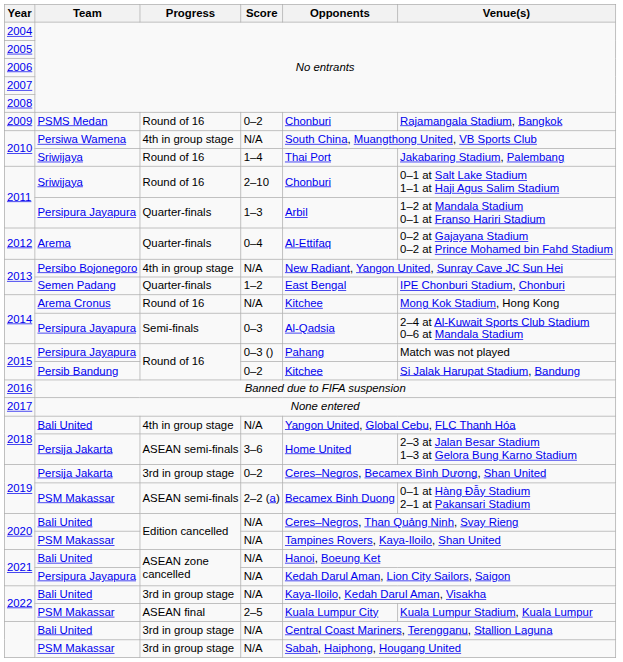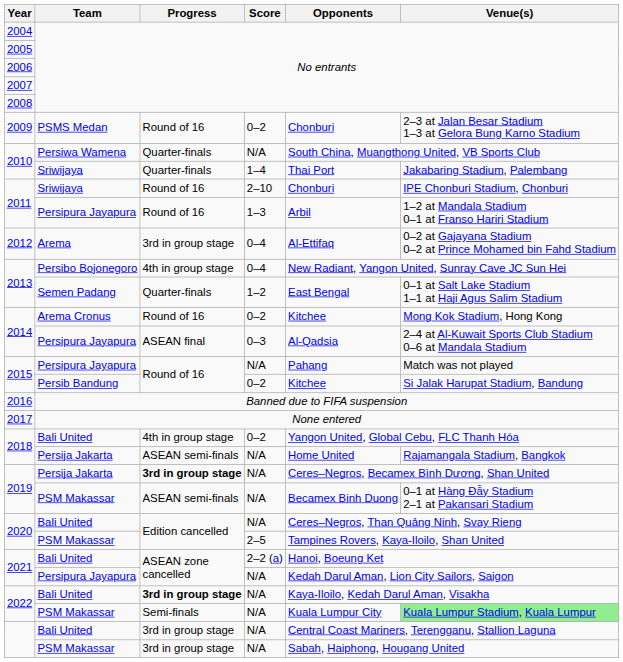2009 | Venue(s): Rajamangala Stadium, Bangkok -> 2–3 at Jalan Besar Stadium 1–3 at Gelora Bung Karno Stadium
2010 / Persiwa Wamena | Progress: 4th in group stage -> Quarter-finals
2010 / Sriwijaya | Progress: Round of 16 -> Quarter-finals
2011 / Sriwijaya | Venue(s): 0–1 at Salt Lake Stadium 1–1 at Haji Agus Salim Stadium -> IPE Chonburi Stadium, Chonburi
2011 / Persipura Jayapura | Progress: Quarter-finals -> Round of 16
2012 | Progress: Quarter-finals -> 3rd in group stage
2013 / Persibo Bojonegoro | Score: N/A -> 0–4
2013 / Semen Padang | Venue(s): IPE Chonburi Stadium, Chonburi -> 0–1 at Salt Lake Stadium 1–1 at Haji Agus Salim Stadium
2014 / Arema Cronus | Score: N/A -> 0–2
2014 / Persipura Jayapura | Progress: Semi-finals -> ASEAN final
2015 / Persipura Jayapura | Score: 0–3 () -> N/A
2018 / Bali United | Score: N/A -> 0–2
2018 / Persija Jakarta | Score: 3–6 -> N/A
2018 / Persija Jakarta | Venue(s): 2–3 at Jalan Besar Stadium 1–3 at Gelora Bung Karno Stadium -> Rajamangala Stadium, Bangkok
2019 / Persija Jakarta | Progress: normal -> bold
2019 / Persija Jakarta | Score: 0–2 -> N/A
2019 / PSM Makassar | Score: 2–2 (a) -> N/A
2020 / PSM Makassar | Score: N/A -> 2–5
2021 / Bali United | Score: N/A -> 2–2 (a)
2022 / Bali United | Progress: normal -> bold
2022 / PSM Makassar | Progress: ASEAN final -> Semi-finals
2022 / PSM Makassar | Score: 2–5 -> N/A
2022 / PSM Makassar | Venue(s): no background -> lightgreen background
